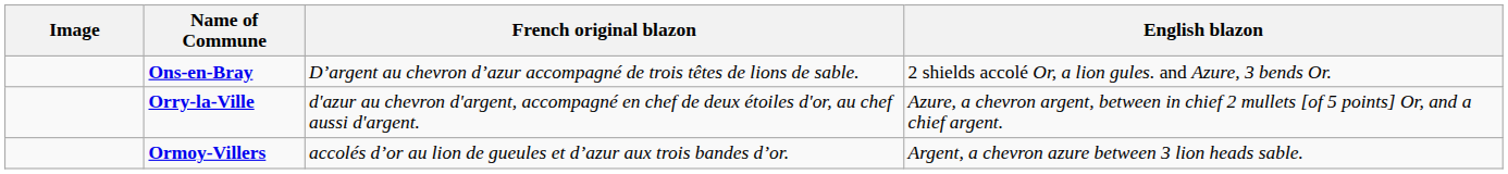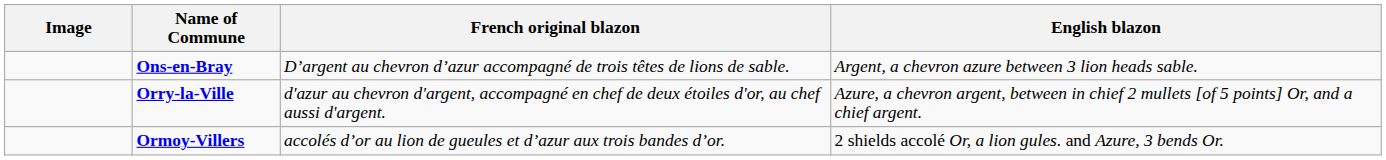Ons-en-Bray | English blazon: 2 shields accolé Or, a lion gules. and Azure, 3 bends Or. -> Argent, a chevron azure between 3 lion heads sable.
Ormoy-Villers | English blazon: Argent, a chevron azure between 3 lion heads sable. -> 2 shields accolé Or, a lion gules. and Azure, 3 bends Or.
